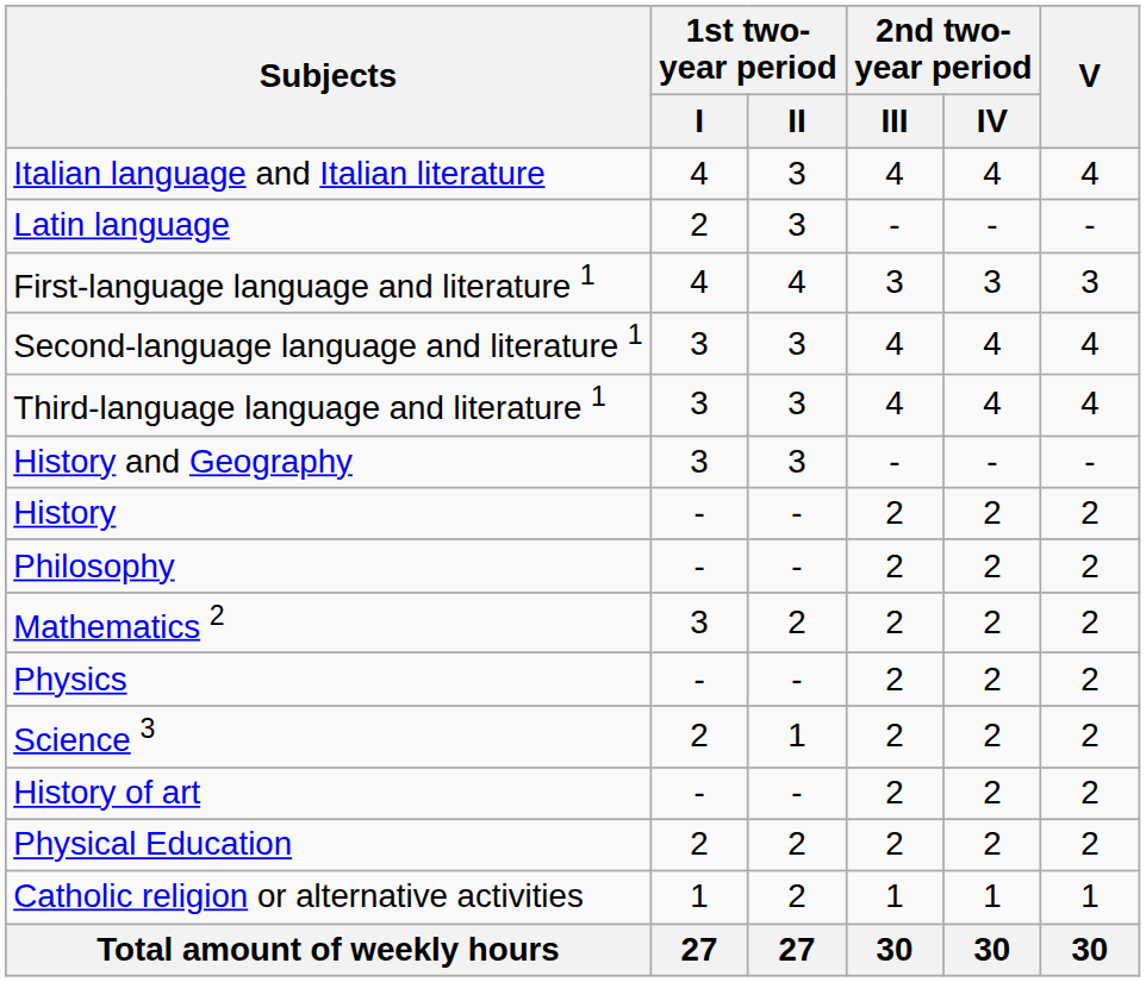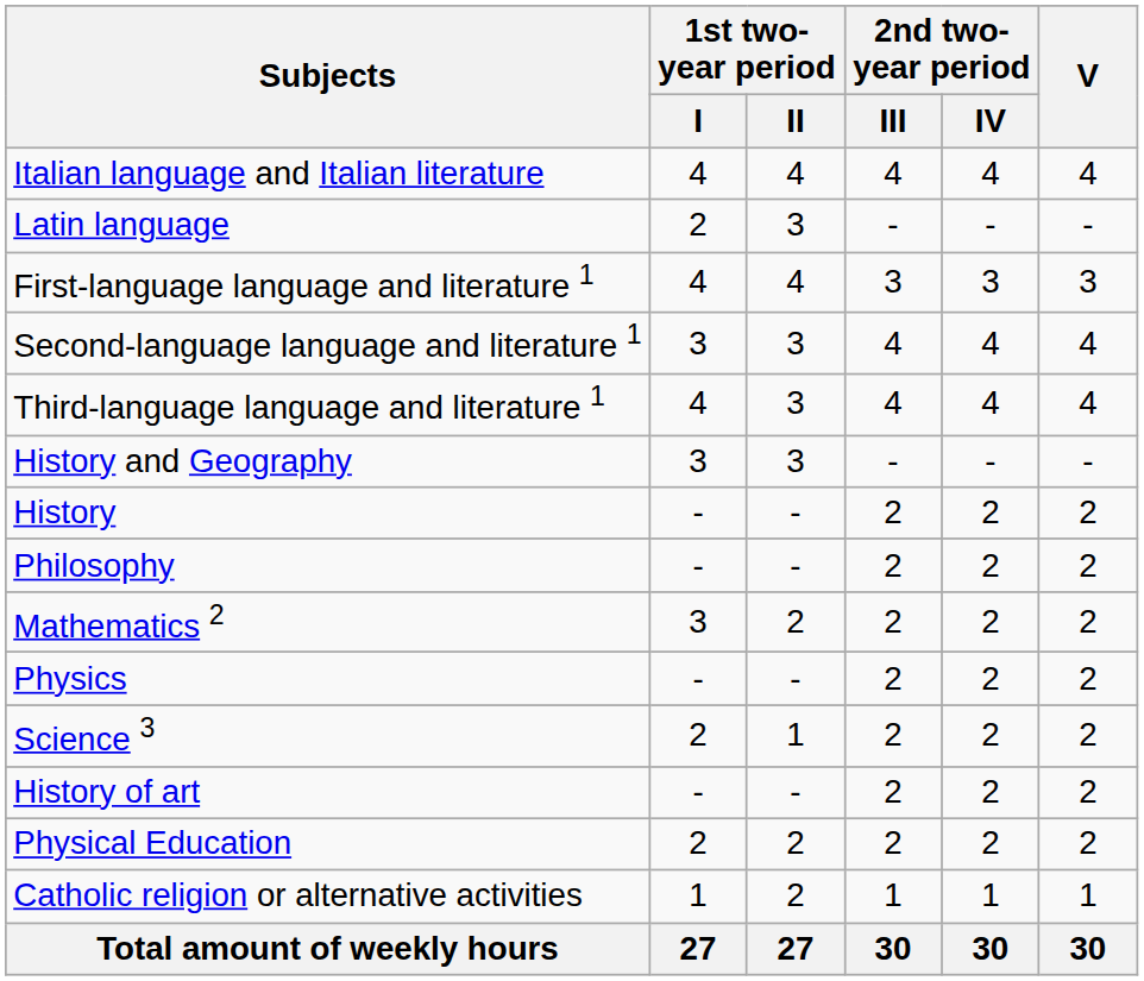Italian language and Italian literature | 1st two-year period / II: 3 -> 4
Third-language language and literature 1 | 1st two-year period / I: 3 -> 4
